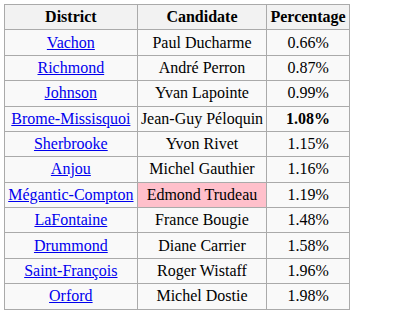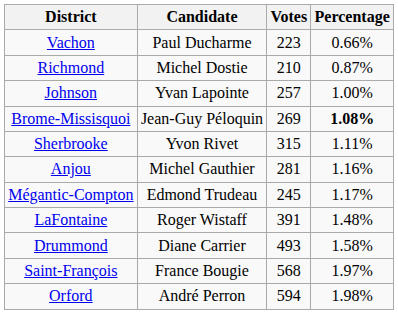+ column: Votes | 223 | 210 | 257 | 269 | 315 | 281 | 245 | 391 | 493 | 568 | 594
Richmond | Candidate: André Perron -> Michel Dostie
Johnson | Percentage: 0.99% -> 1.00%
Sherbrooke | Percentage: 1.15% -> 1.11%
Mégantic-Compton | Candidate: pink background -> no background
Mégantic-Compton | Percentage: 1.19% -> 1.17%
LaFontaine | Candidate: France Bougie -> Roger Wistaff
Saint-François | Candidate: Roger Wistaff -> France Bougie
Saint-François | Percentage: 1.96% -> 1.97%
Orford | Candidate: Michel Dostie -> André Perron
